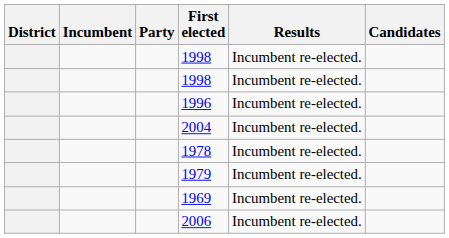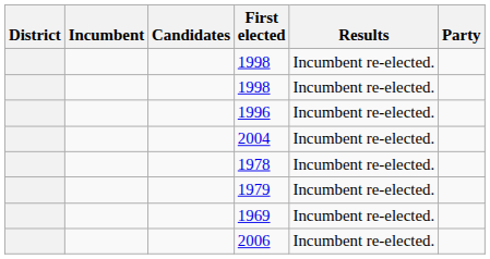columns swapped: Party <-> Candidates
